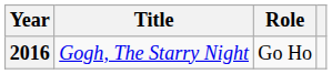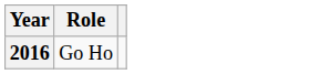- column: Title | Gogh, The Starry Night
